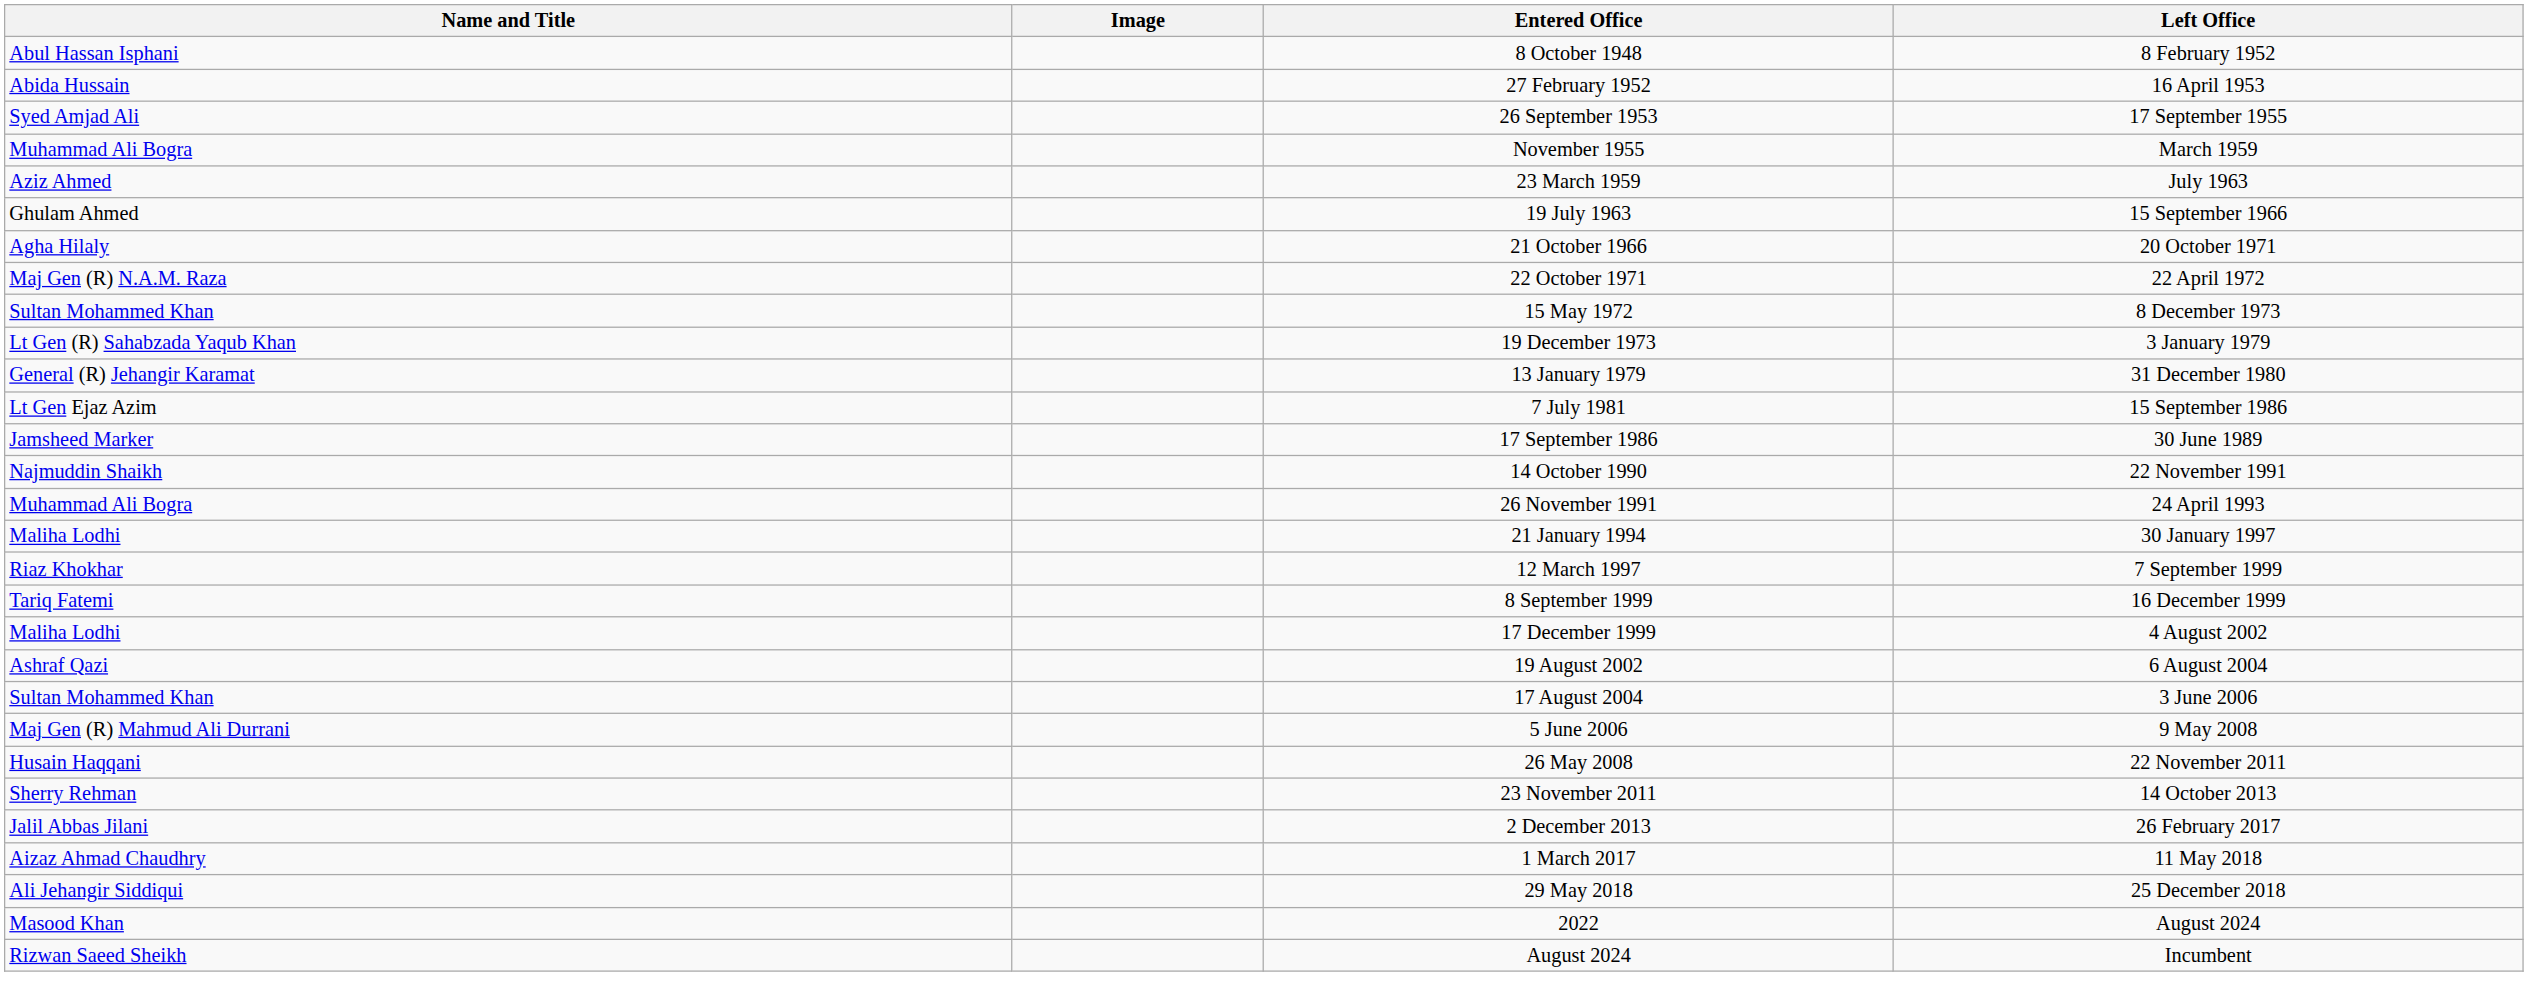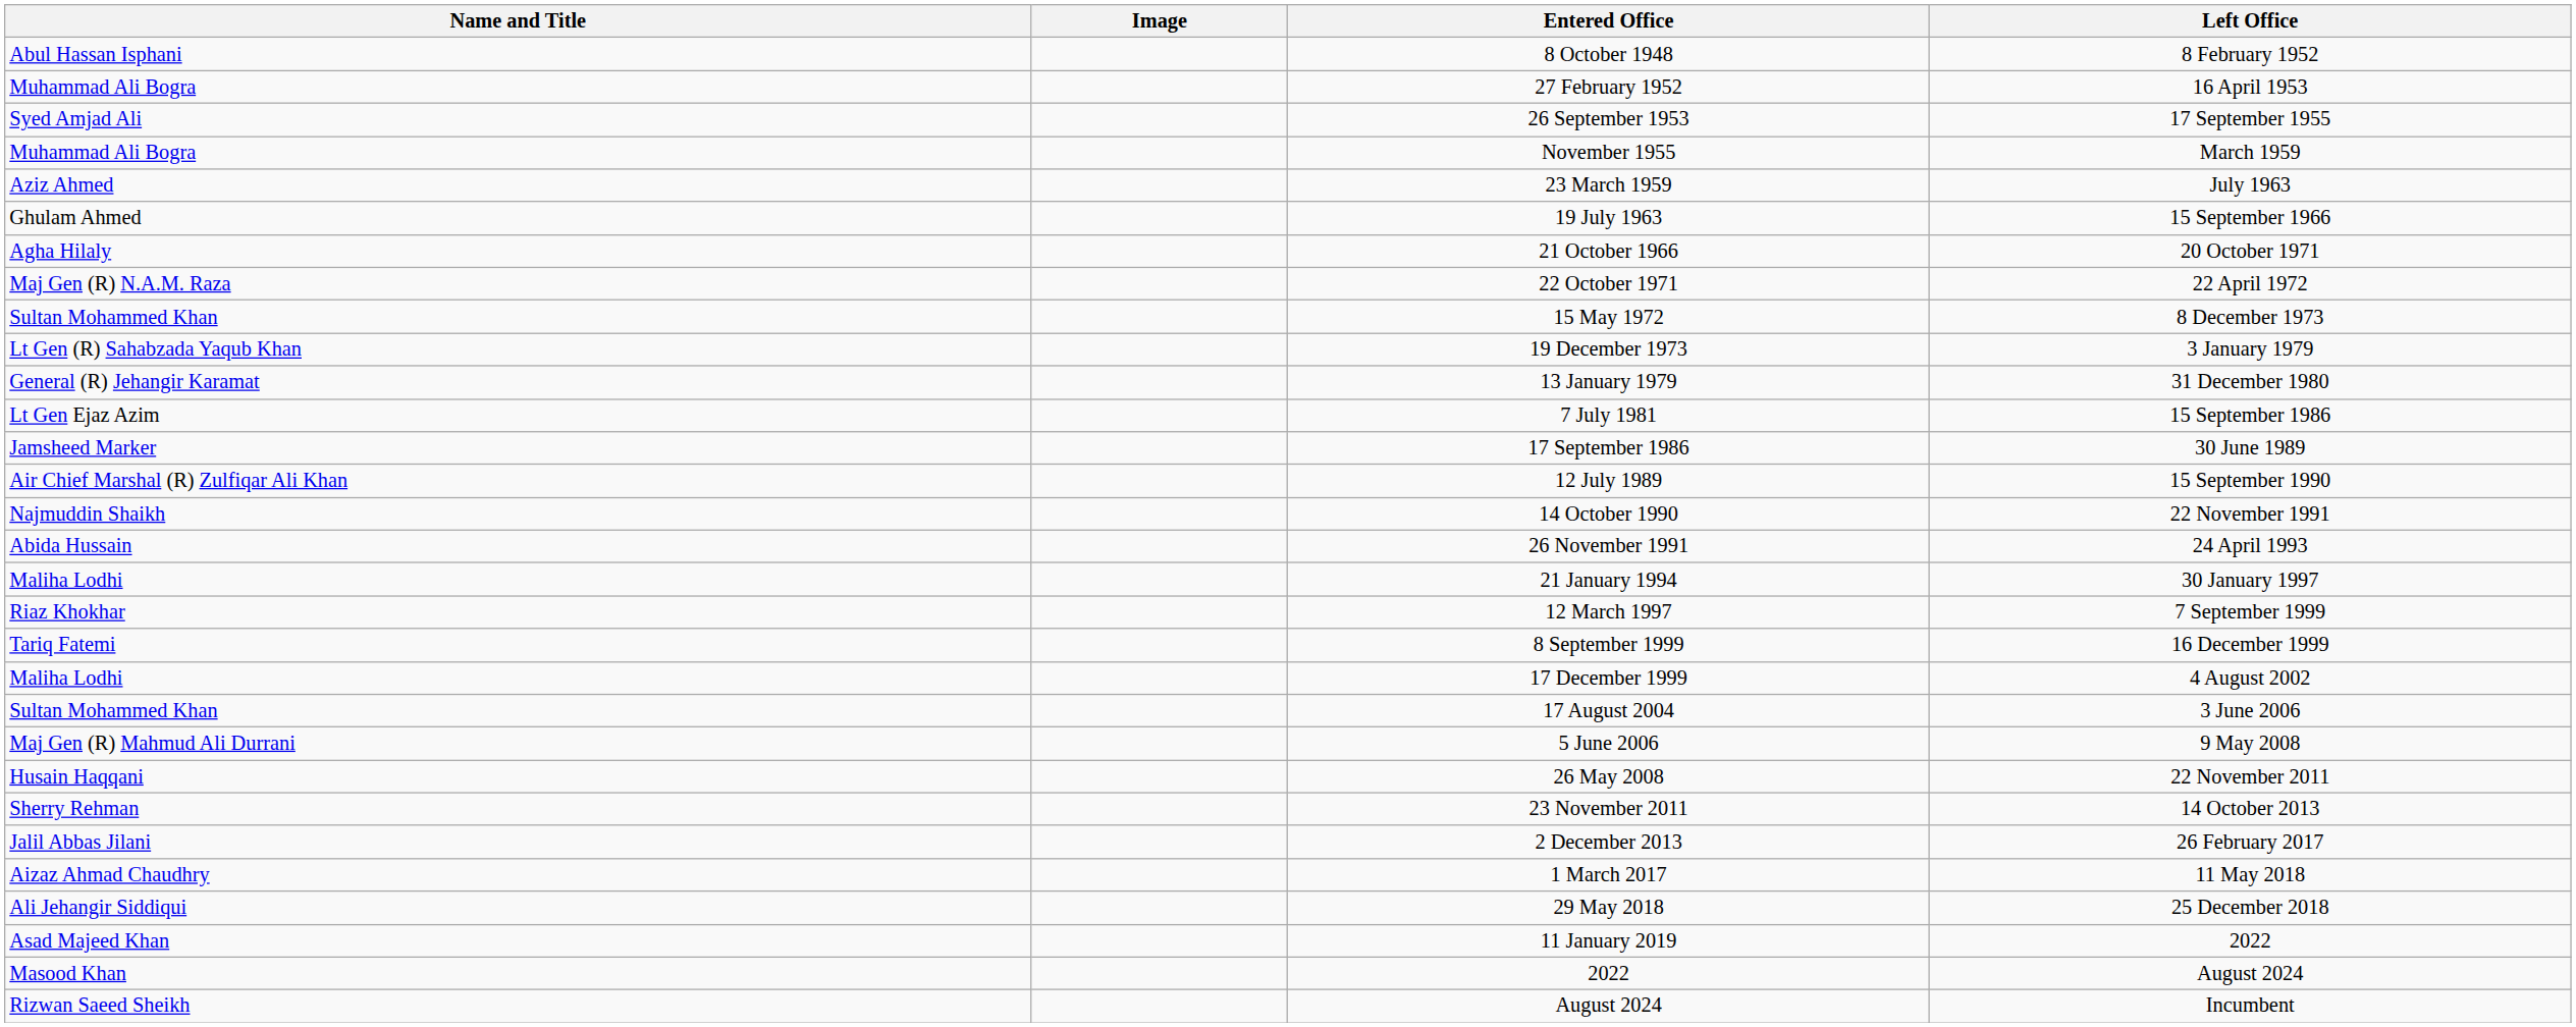27 February 1952 | Name and Title: Abida Hussain -> Muhammad Ali Bogra
+ row: Air Chief Marshal (R) Zulfiqar Ali Khan | 12 July 1989 | 15 September 1990
26 November 1991 | Name and Title: Muhammad Ali Bogra -> Abida Hussain
- row: Ashraf Qazi | 19 August 2002 | 6 August 2004
+ row: Asad Majeed Khan | 11 January 2019 | 2022
